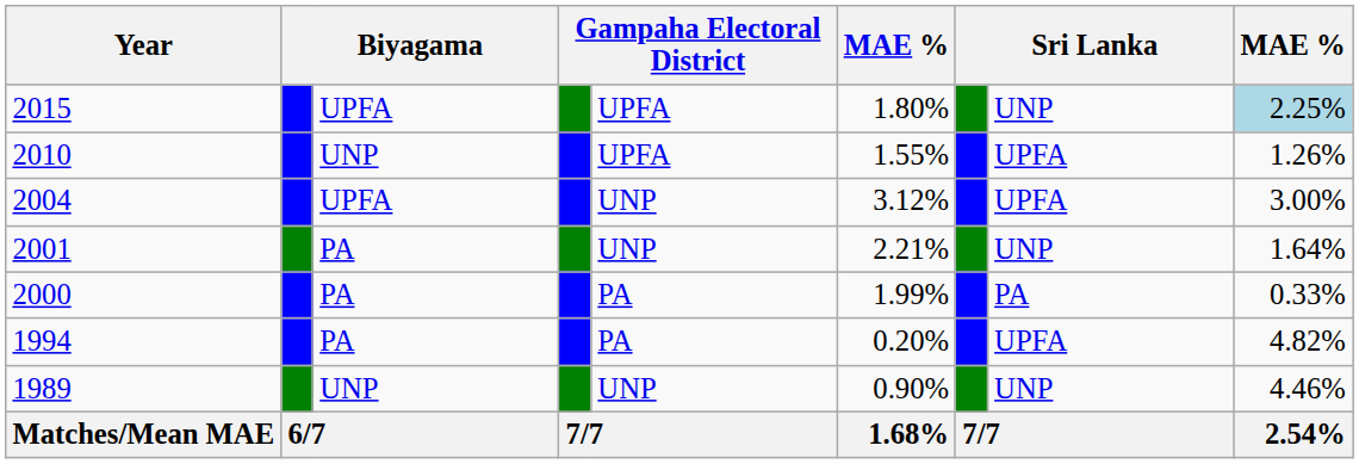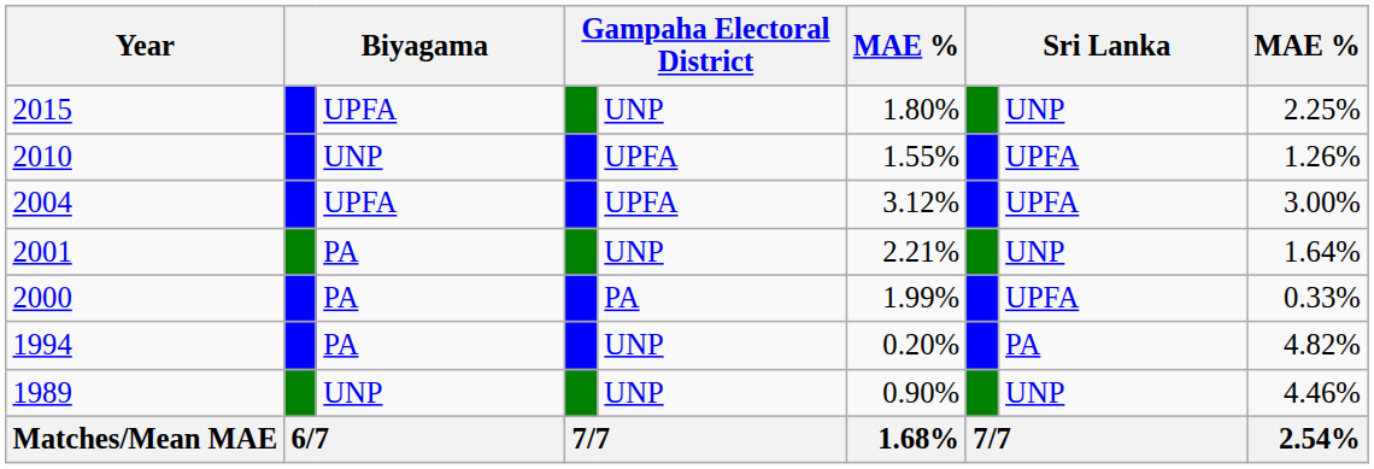2015 | column 5: UPFA -> UNP
2015 | column 9: lightblue background -> no background
2004 | column 5: UNP -> UPFA
2000 | column 8: PA -> UPFA
1994 | column 5: PA -> UNP
1994 | column 8: UPFA -> PA
